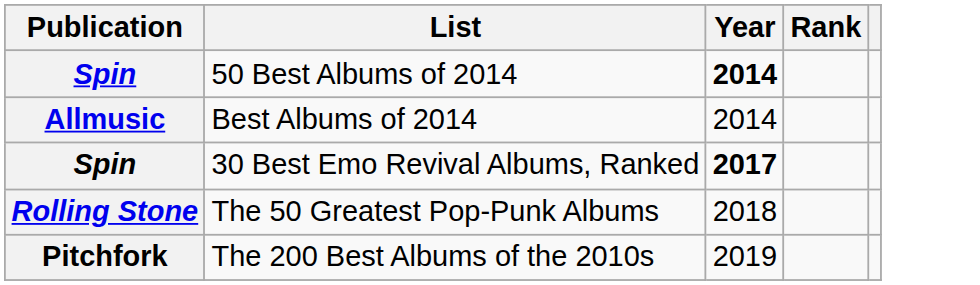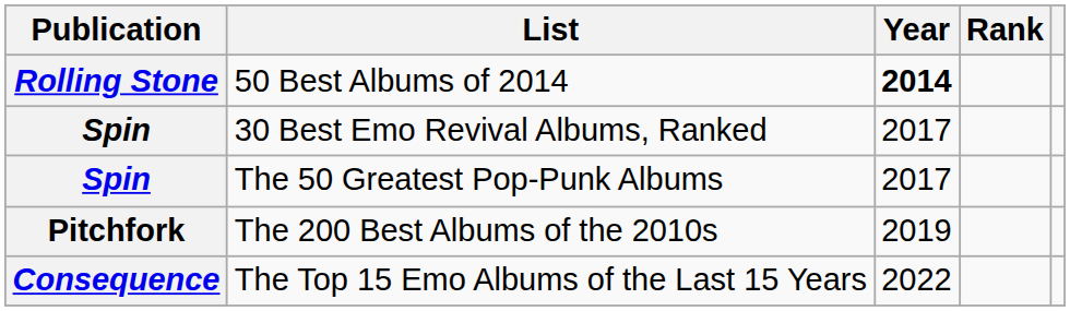50 Best Albums of 2014 | Publication: Spin -> Rolling Stone
- row: Allmusic | Best Albums of 2014 | 2014
30 Best Emo Revival Albums, Ranked | Year: bold -> normal
The 50 Greatest Pop-Punk Albums | Publication: Rolling Stone -> Spin
The 50 Greatest Pop-Punk Albums | Year: 2018 -> 2017
+ row: Consequence | The Top 15 Emo Albums of the Last 15 Years | 2022
